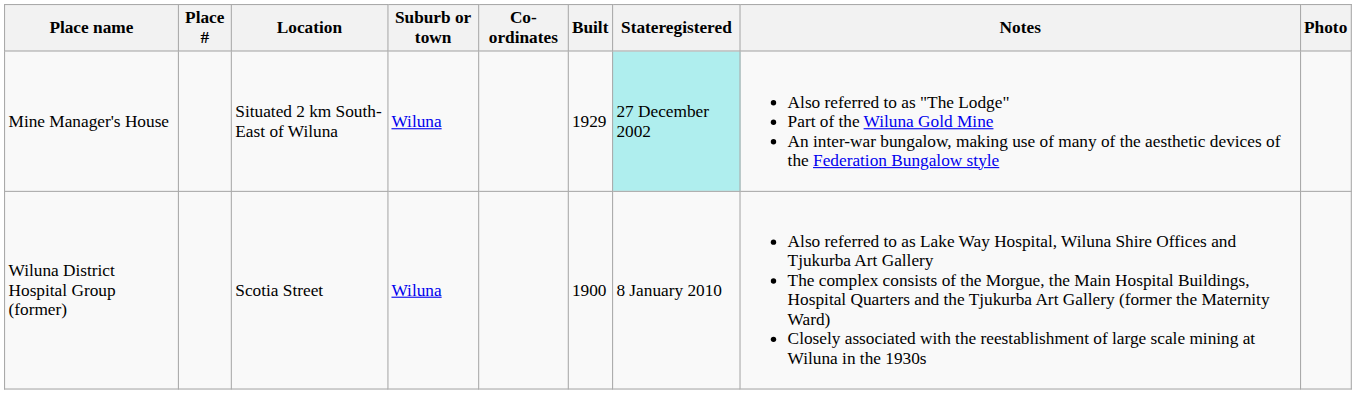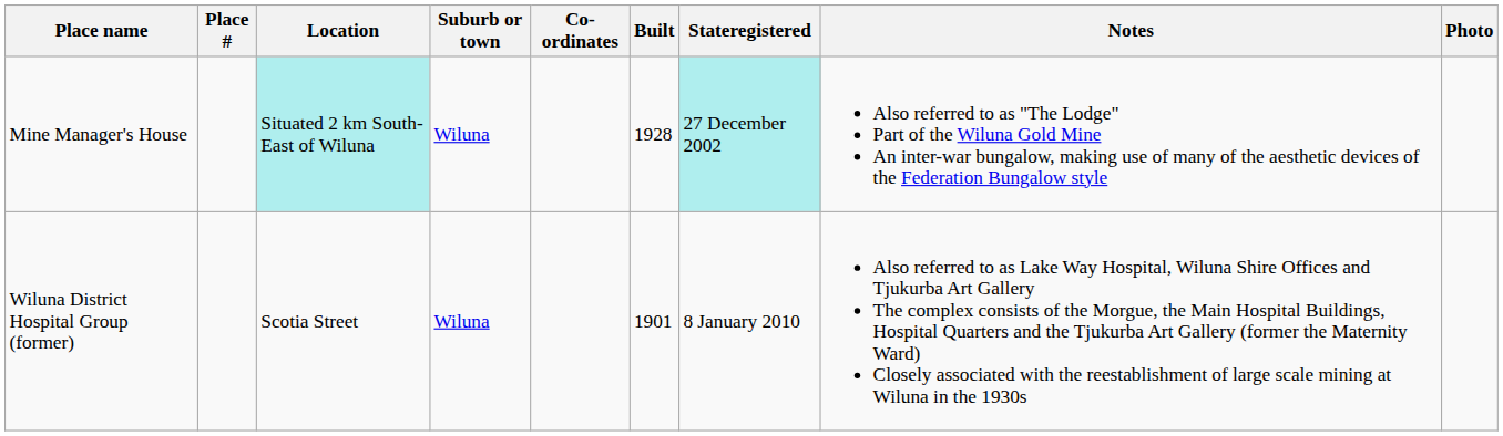Mine Manager's House | Location: no background -> paleturquoise background
Mine Manager's House | Built: 1929 -> 1928
Wiluna District Hospital Group (former) | Built: 1900 -> 1901
